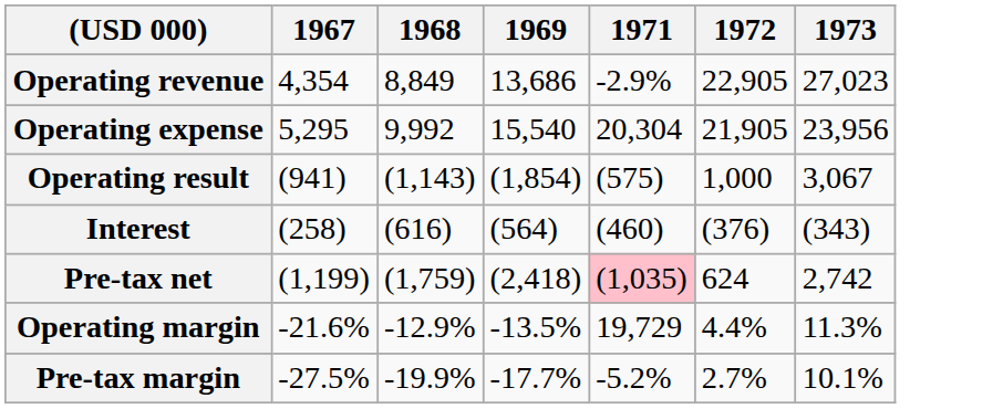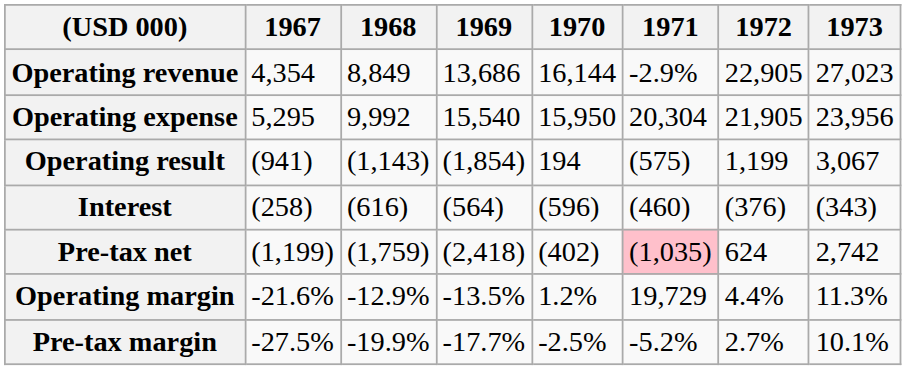+ column: 1970 | 16,144 | 15,950 | 194 | (596) | (402) | 1.2% | -2.5%
Operating result | 1972: 1,000 -> 1,199
